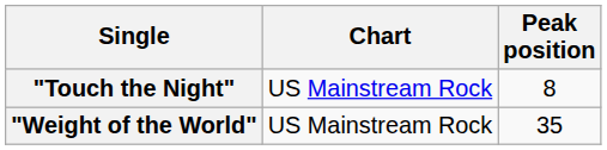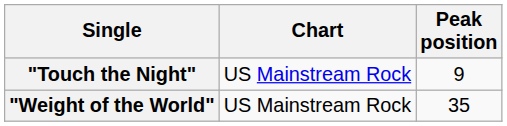"Touch the Night" | Peak position: 8 -> 9
